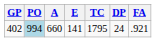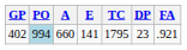402 | DP: 24 -> 23
